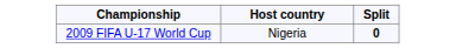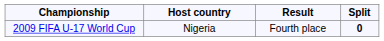+ column: Result | Fourth place
